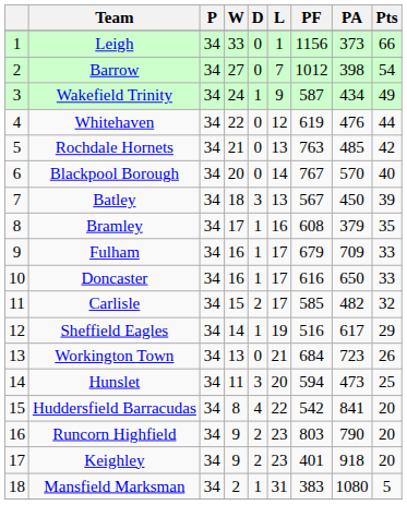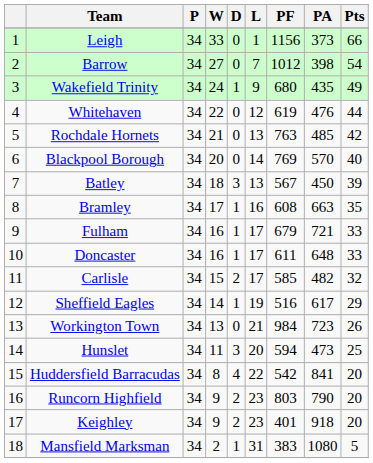Wakefield Trinity | PF: 587 -> 680
Wakefield Trinity | PA: 434 -> 435
Blackpool Borough | PF: 767 -> 769
Bramley | PA: 379 -> 663
Fulham | PA: 709 -> 721
Doncaster | PF: 616 -> 611
Doncaster | PA: 650 -> 648
Workington Town | PF: 684 -> 984
